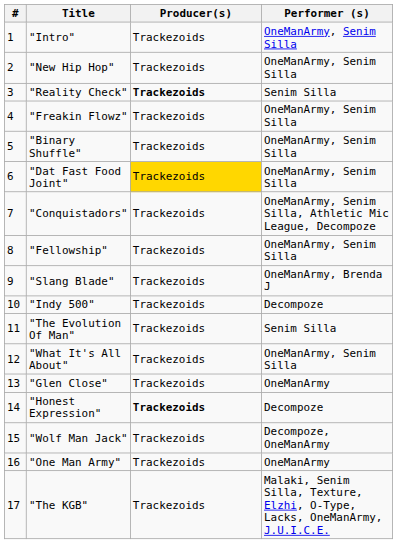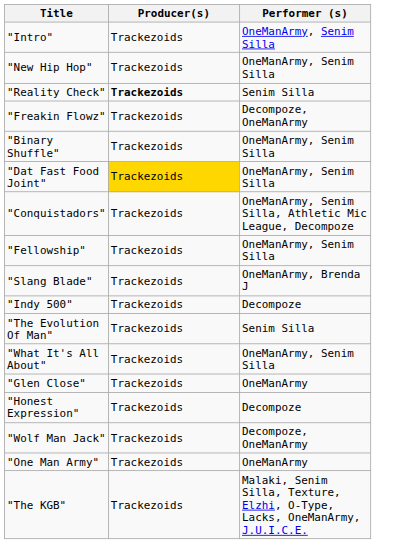- column: # | 1 | 2 | 3 | 4 | 5 | 6 | 7 | 8 | 9 | 10 | 11 | 12 | 13 | 14 | 15 | 16 | 17
"Freakin Flowz" | Performer (s): OneManArmy, Senim Silla -> Decompoze, OneManArmy
"Honest Expression" | Producer(s): bold -> normal
